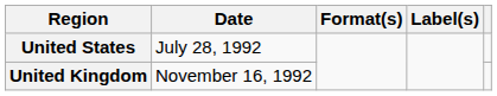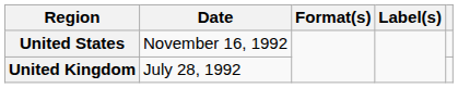United States | Date: July 28, 1992 -> November 16, 1992
United Kingdom | Date: November 16, 1992 -> July 28, 1992
